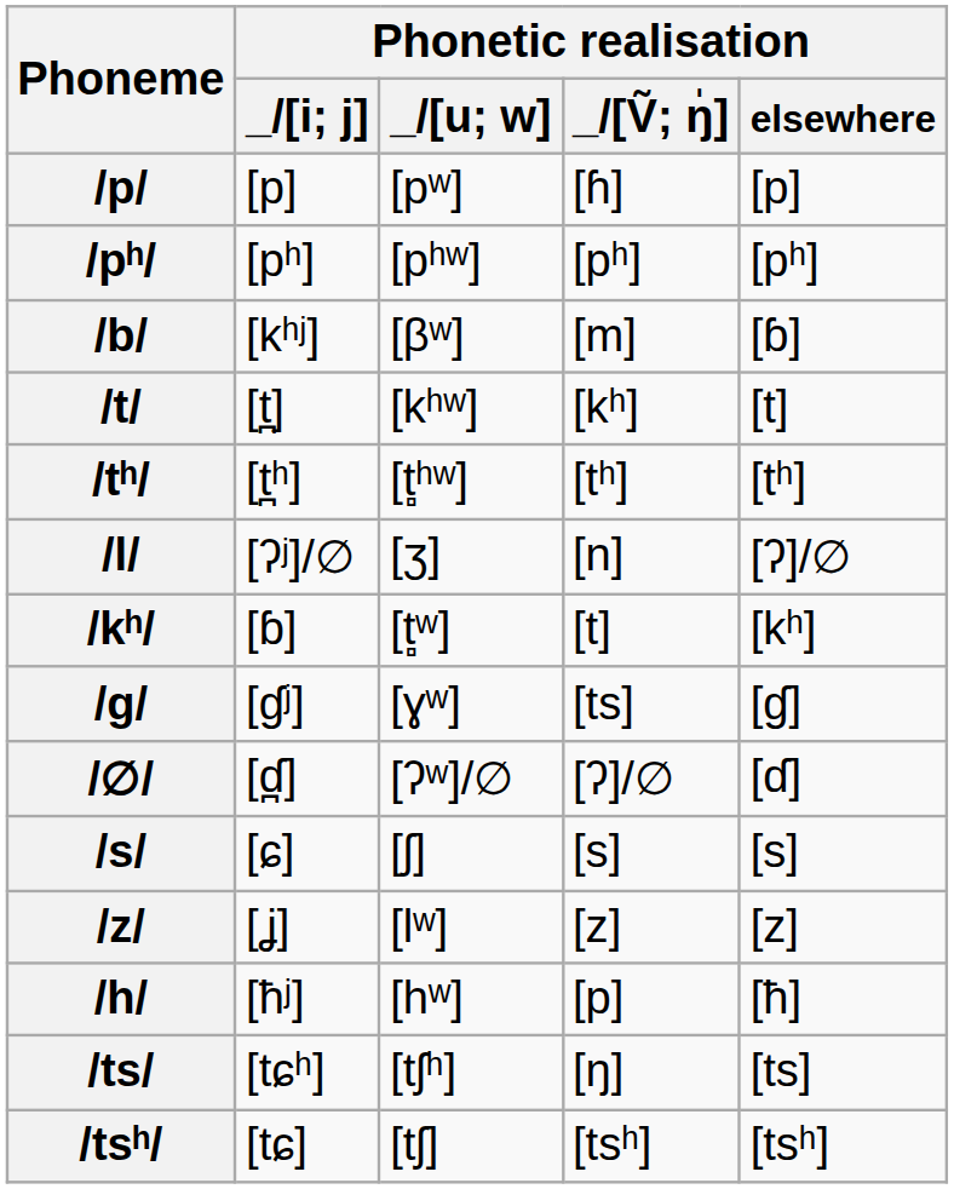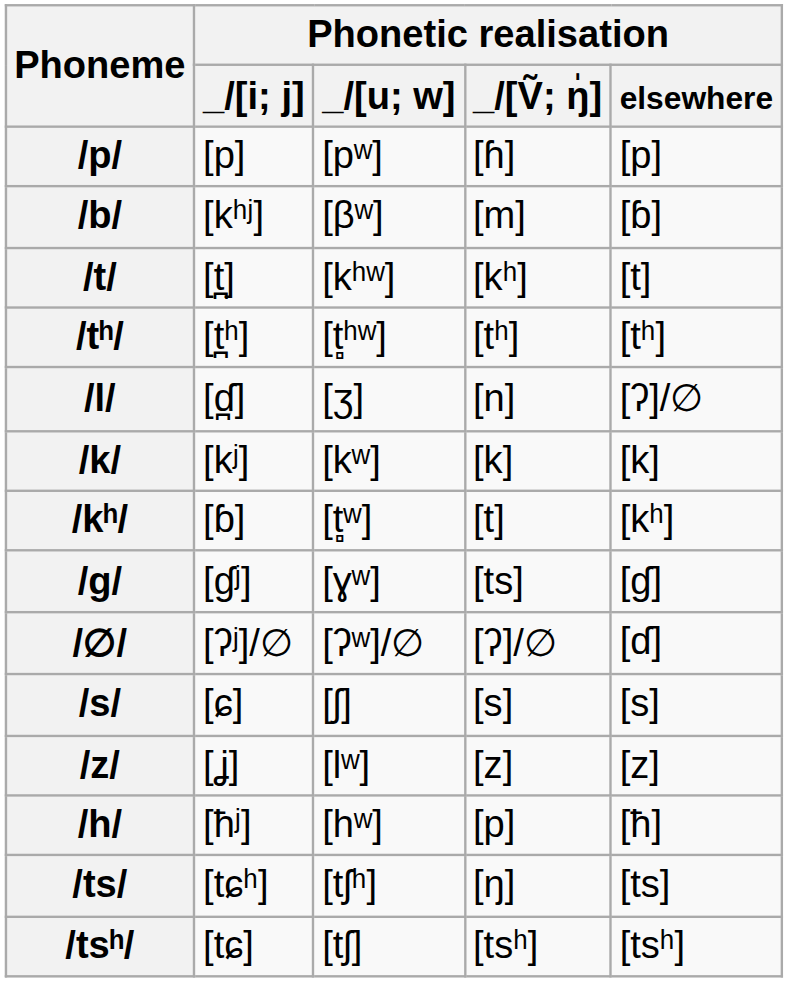- row: /pʰ/ | [pʰ] | [pʰʷ] | [pʰ] | [pʰ]
/l/ | Phonetic realisation / _/[i; j]: [ʔʲ]/∅ -> [ɗ̪]
+ row: /k/ | [kʲ] | [kʷ] | [k] | [k]
/∅/ | Phonetic realisation / _/[i; j]: [ɗ̪] -> [ʔʲ]/∅
